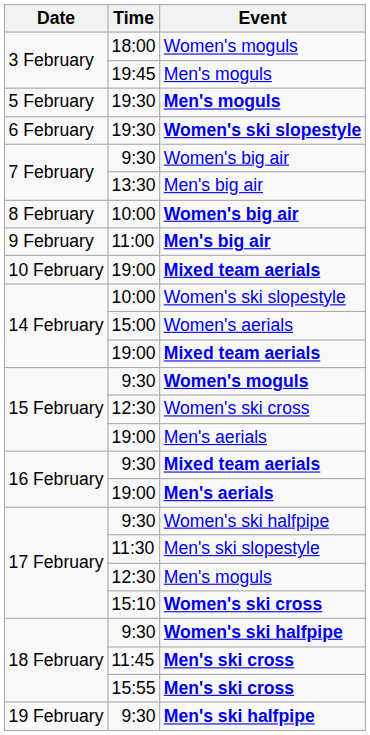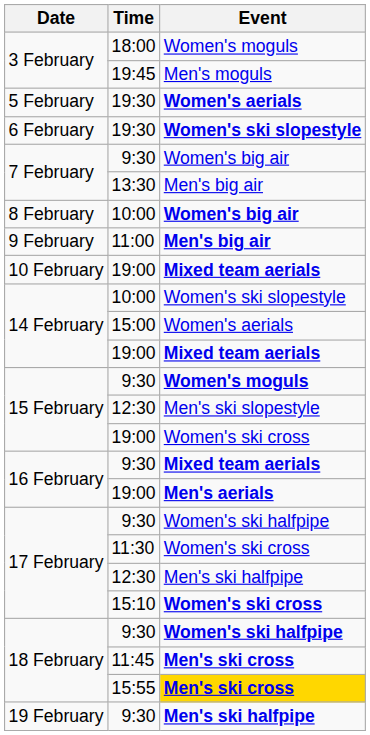5 February / 19:30 | Event: Men's moguls -> Women's aerials
15 February / 12:30 | Event: Women's ski cross -> Men's ski slopestyle
15 February / 19:00 | Event: Men's aerials -> Women's ski cross
11:30 | Event: Men's ski slopestyle -> Women's ski cross
17 February / 12:30 | Event: Men's moguls -> Men's ski halfpipe
15:55 | Event: no background -> gold background
